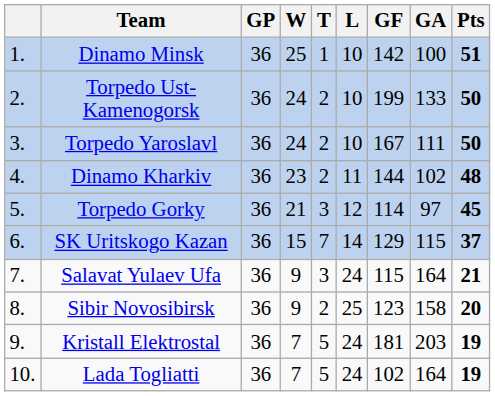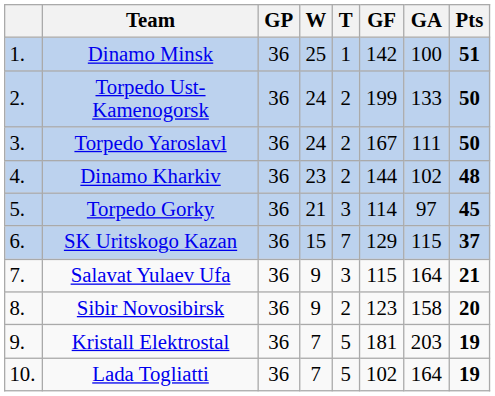- column: L | 10 | 10 | 10 | 11 | 12 | 14 | 24 | 25 | 24 | 24
